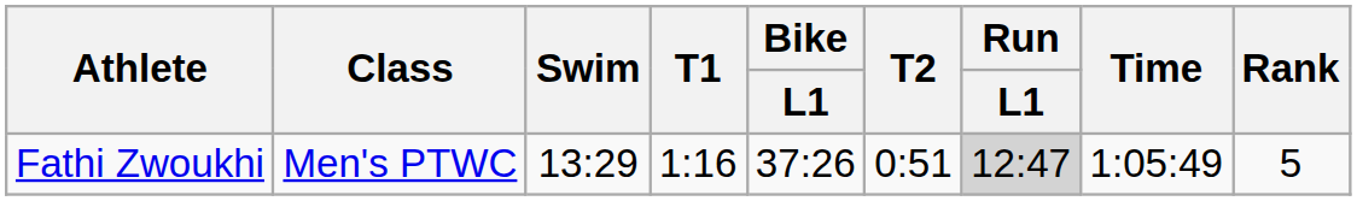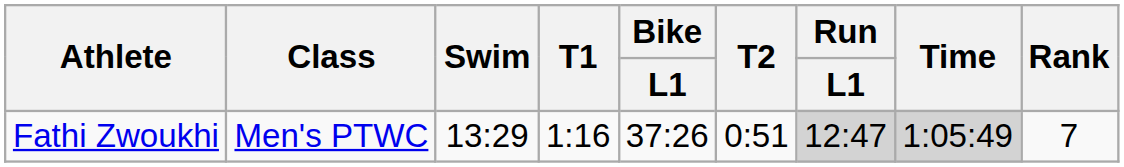Fathi Zwoukhi | Time: no background -> lightgrey background
Fathi Zwoukhi | Rank: 5 -> 7
